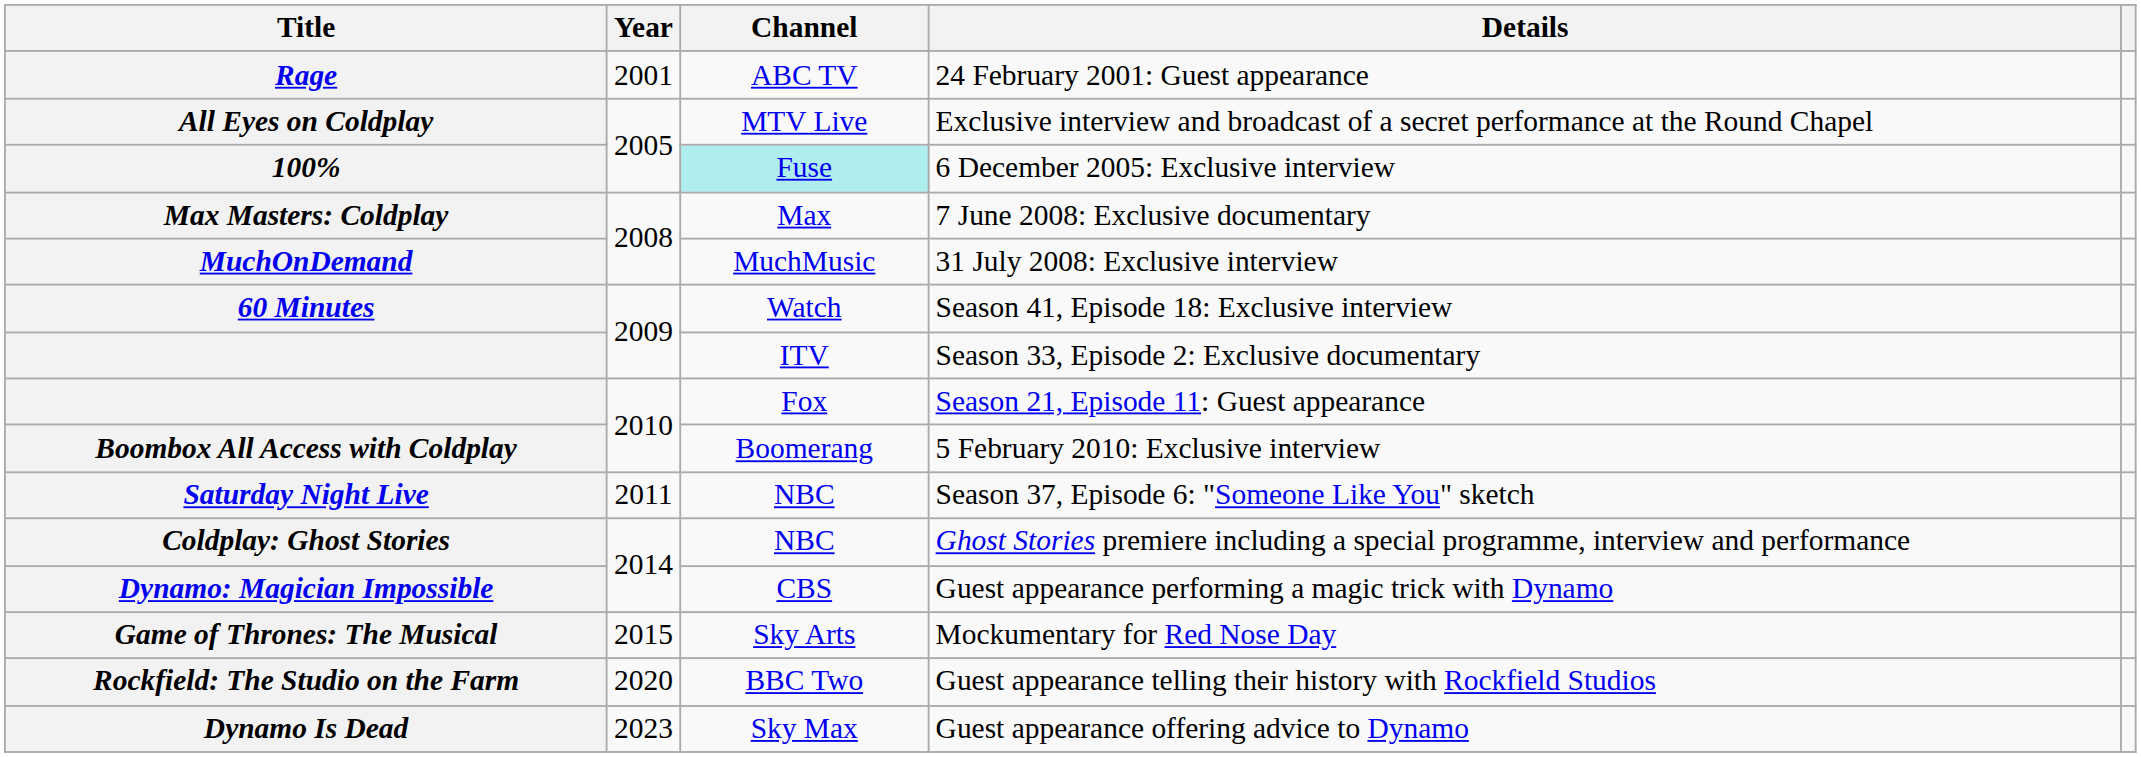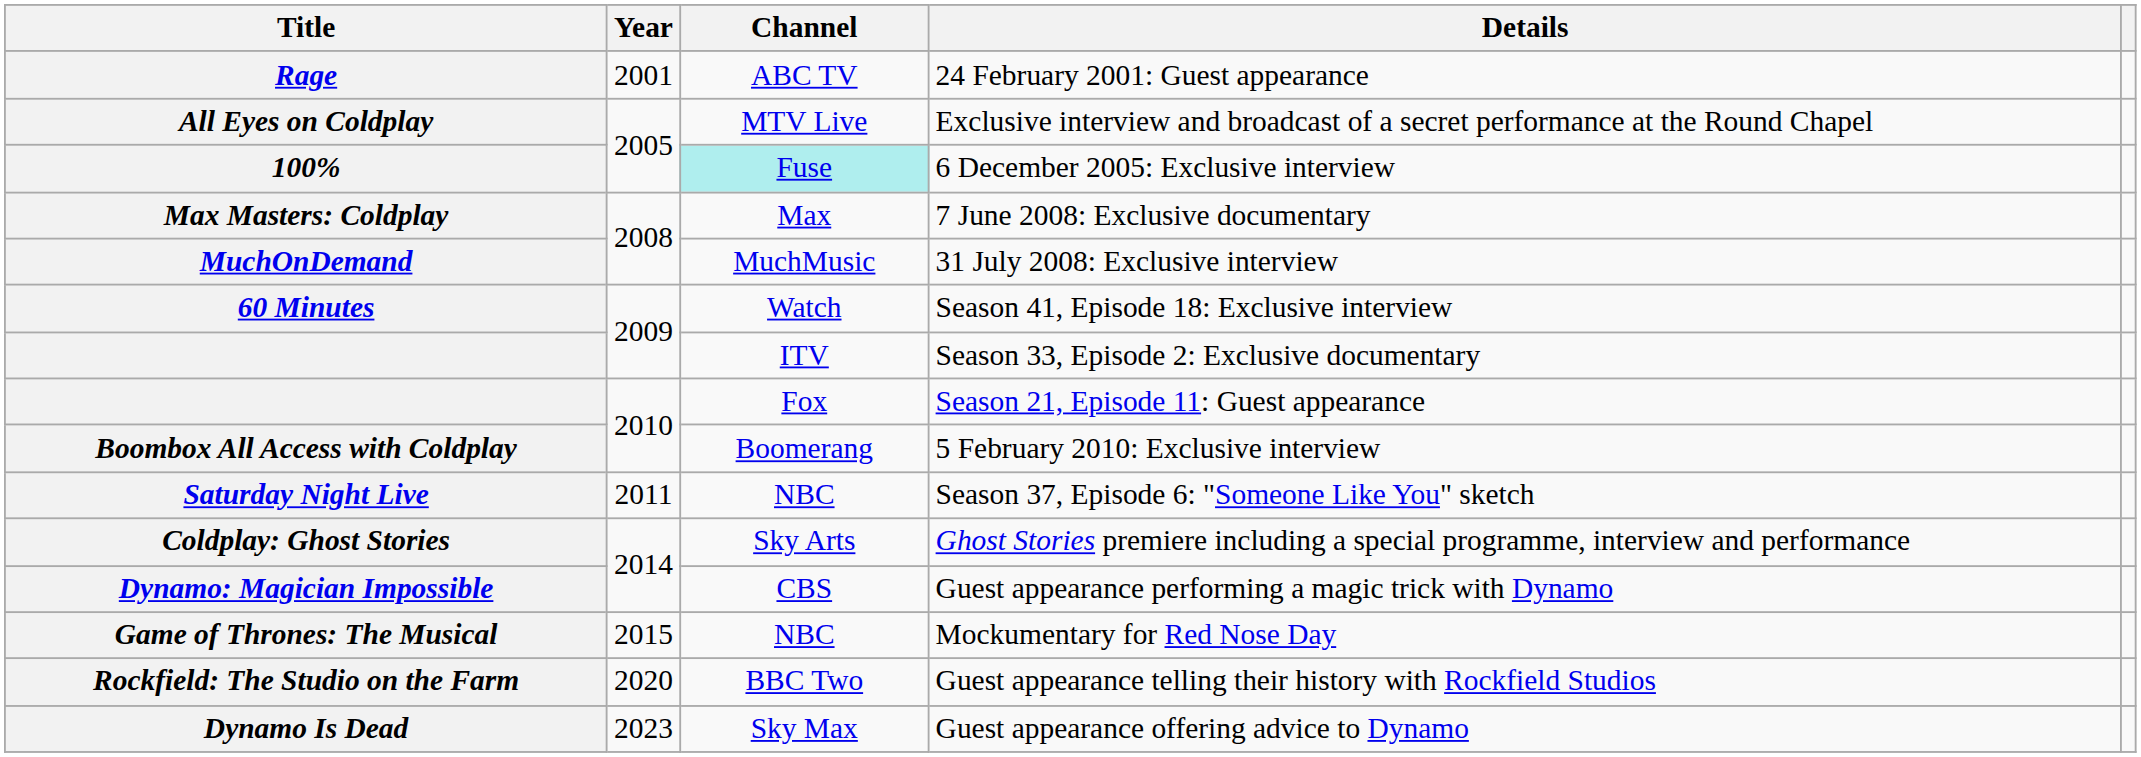Coldplay: Ghost Stories | Channel: NBC -> Sky Arts
Game of Thrones: The Musical | Channel: Sky Arts -> NBC
